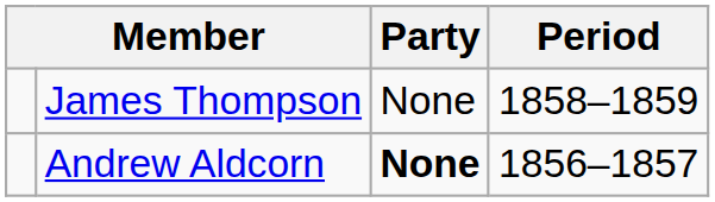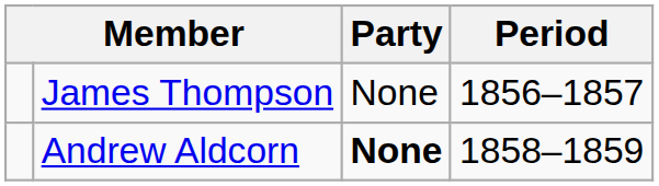James Thompson | Period: 1858–1859 -> 1856–1857
Andrew Aldcorn | Period: 1856–1857 -> 1858–1859
